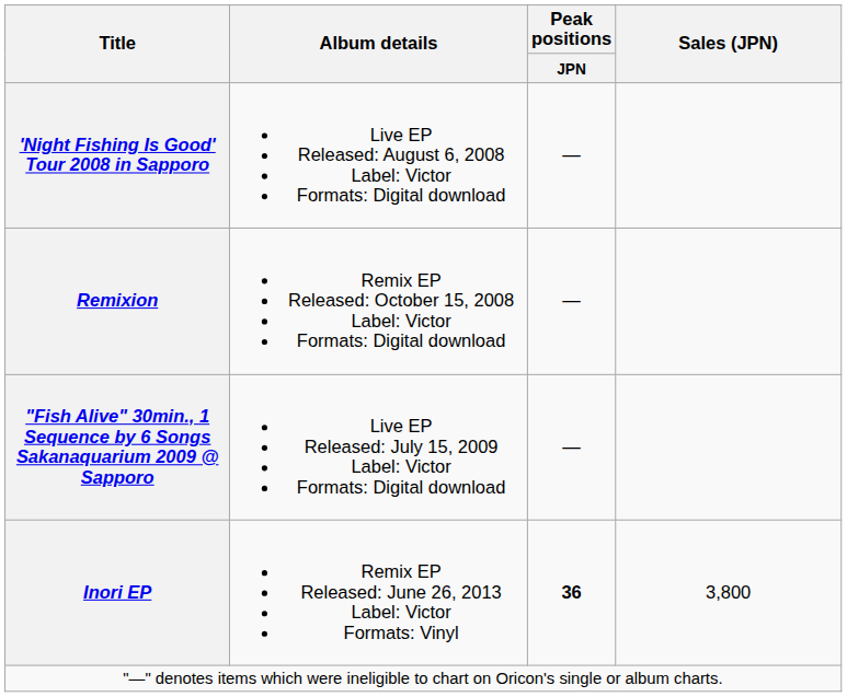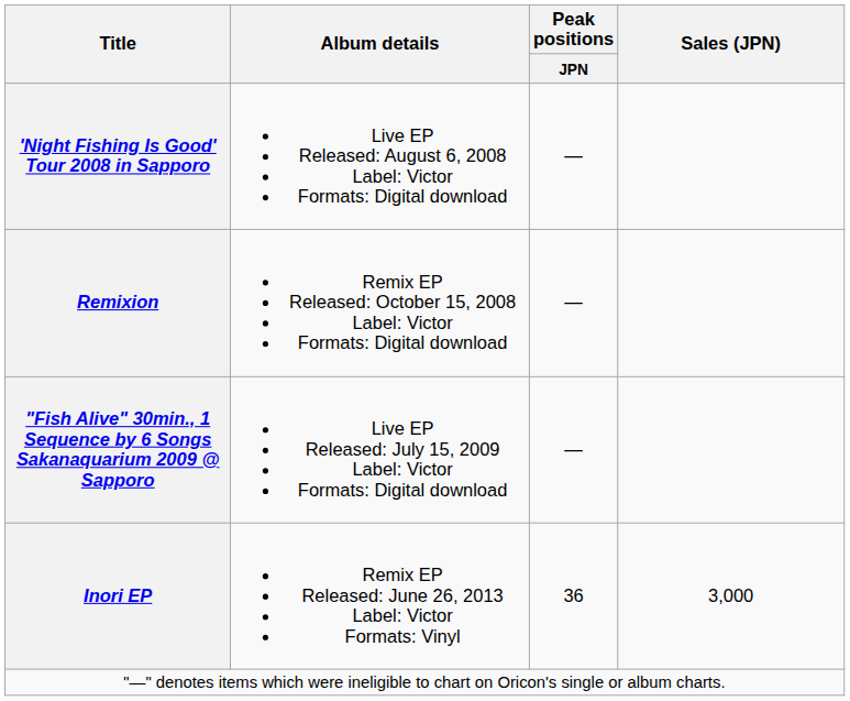Inori EP | Peak positions / JPN: bold -> normal
Inori EP | Sales (JPN): 3,800 -> 3,000
